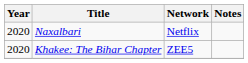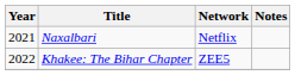Naxalbari | Year: 2020 -> 2021
Khakee: The Bihar Chapter | Year: 2020 -> 2022
